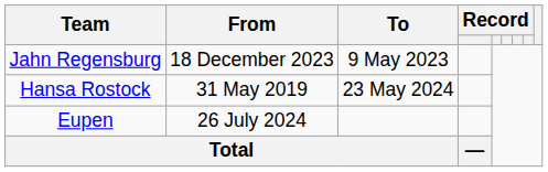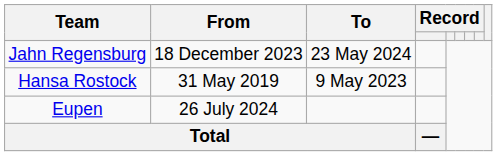Jahn Regensburg | To: 9 May 2023 -> 23 May 2024
Hansa Rostock | To: 23 May 2024 -> 9 May 2023
